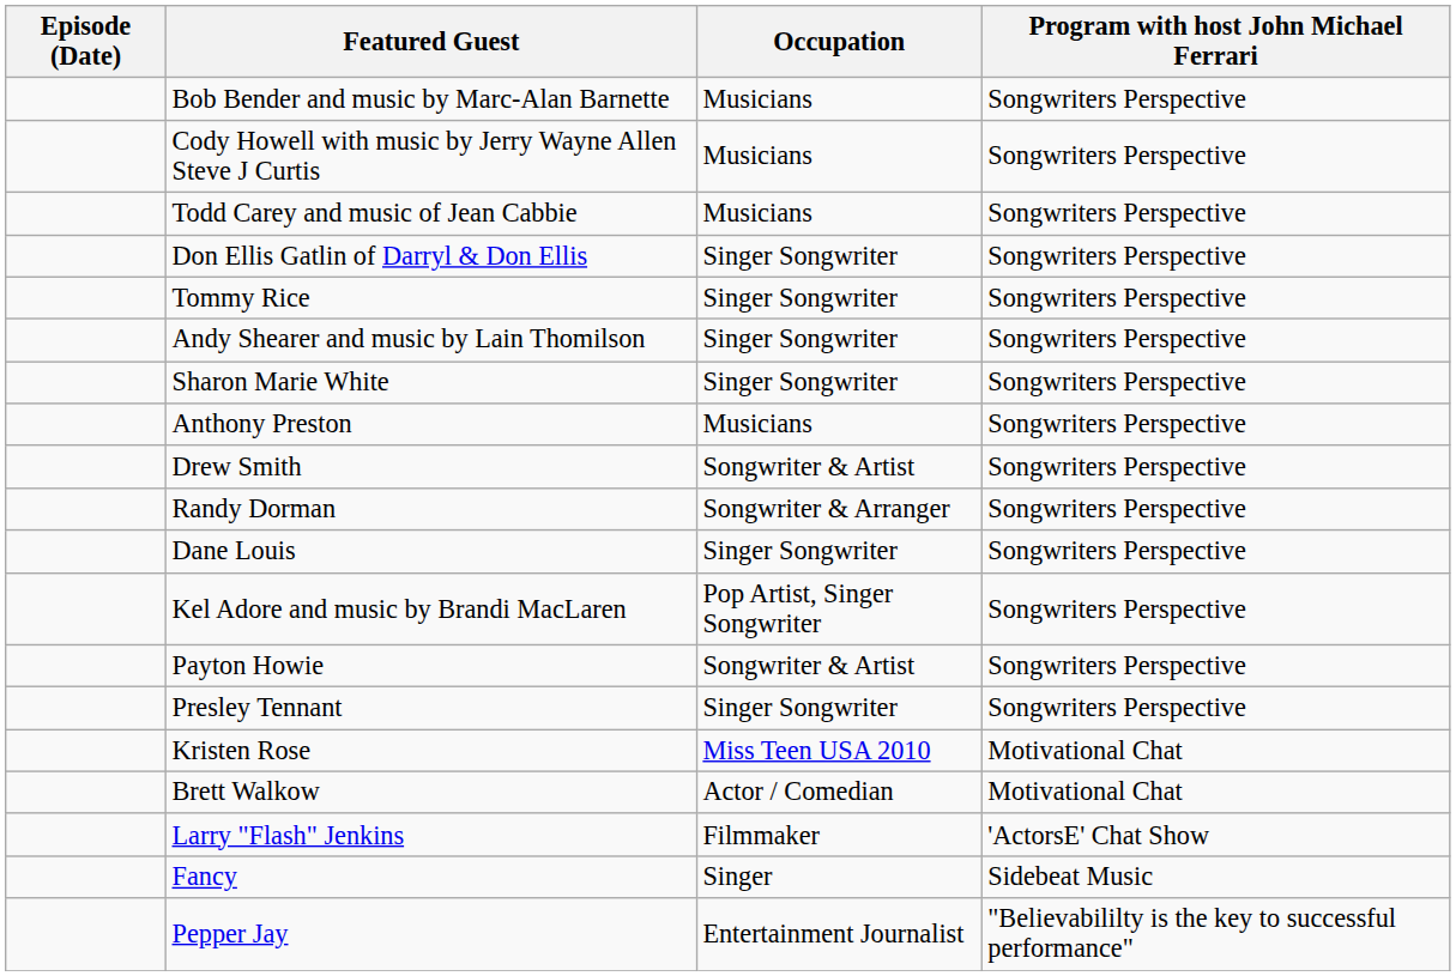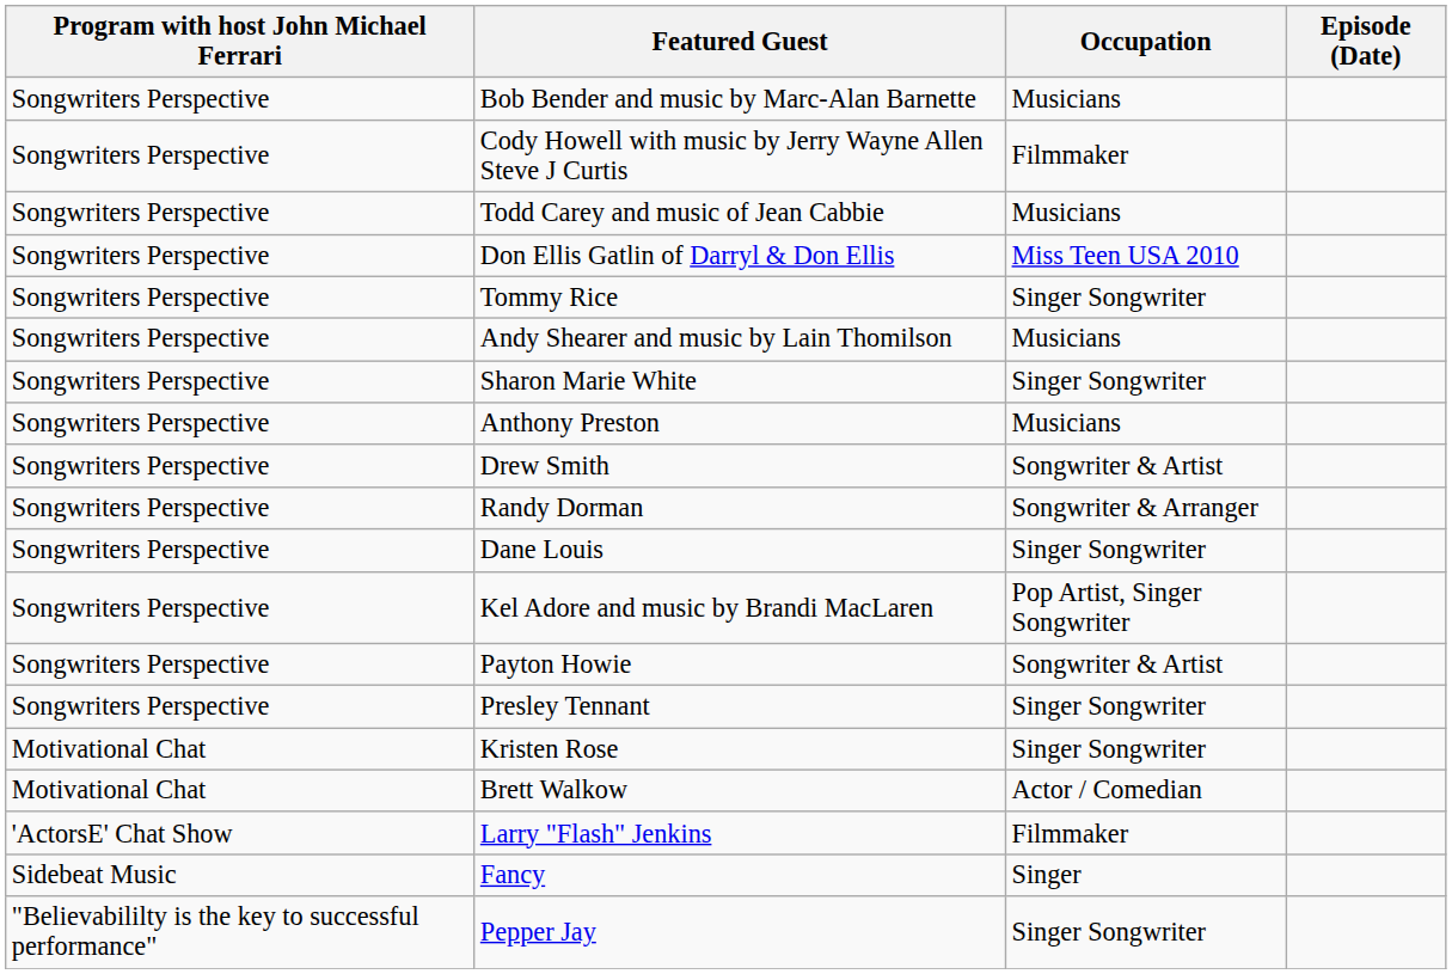columns swapped: Program with host John Michael Ferrari <-> Episode (Date)
Cody Howell with music by Jerry Wayne Allen Steve J Curtis | Occupation: Musicians -> Filmmaker
Don Ellis Gatlin of Darryl & Don Ellis | Occupation: Singer Songwriter -> Miss Teen USA 2010
Andy Shearer and music by Lain Thomilson | Occupation: Singer Songwriter -> Musicians
Kristen Rose | Occupation: Miss Teen USA 2010 -> Singer Songwriter
Pepper Jay | Occupation: Entertainment Journalist -> Singer Songwriter
